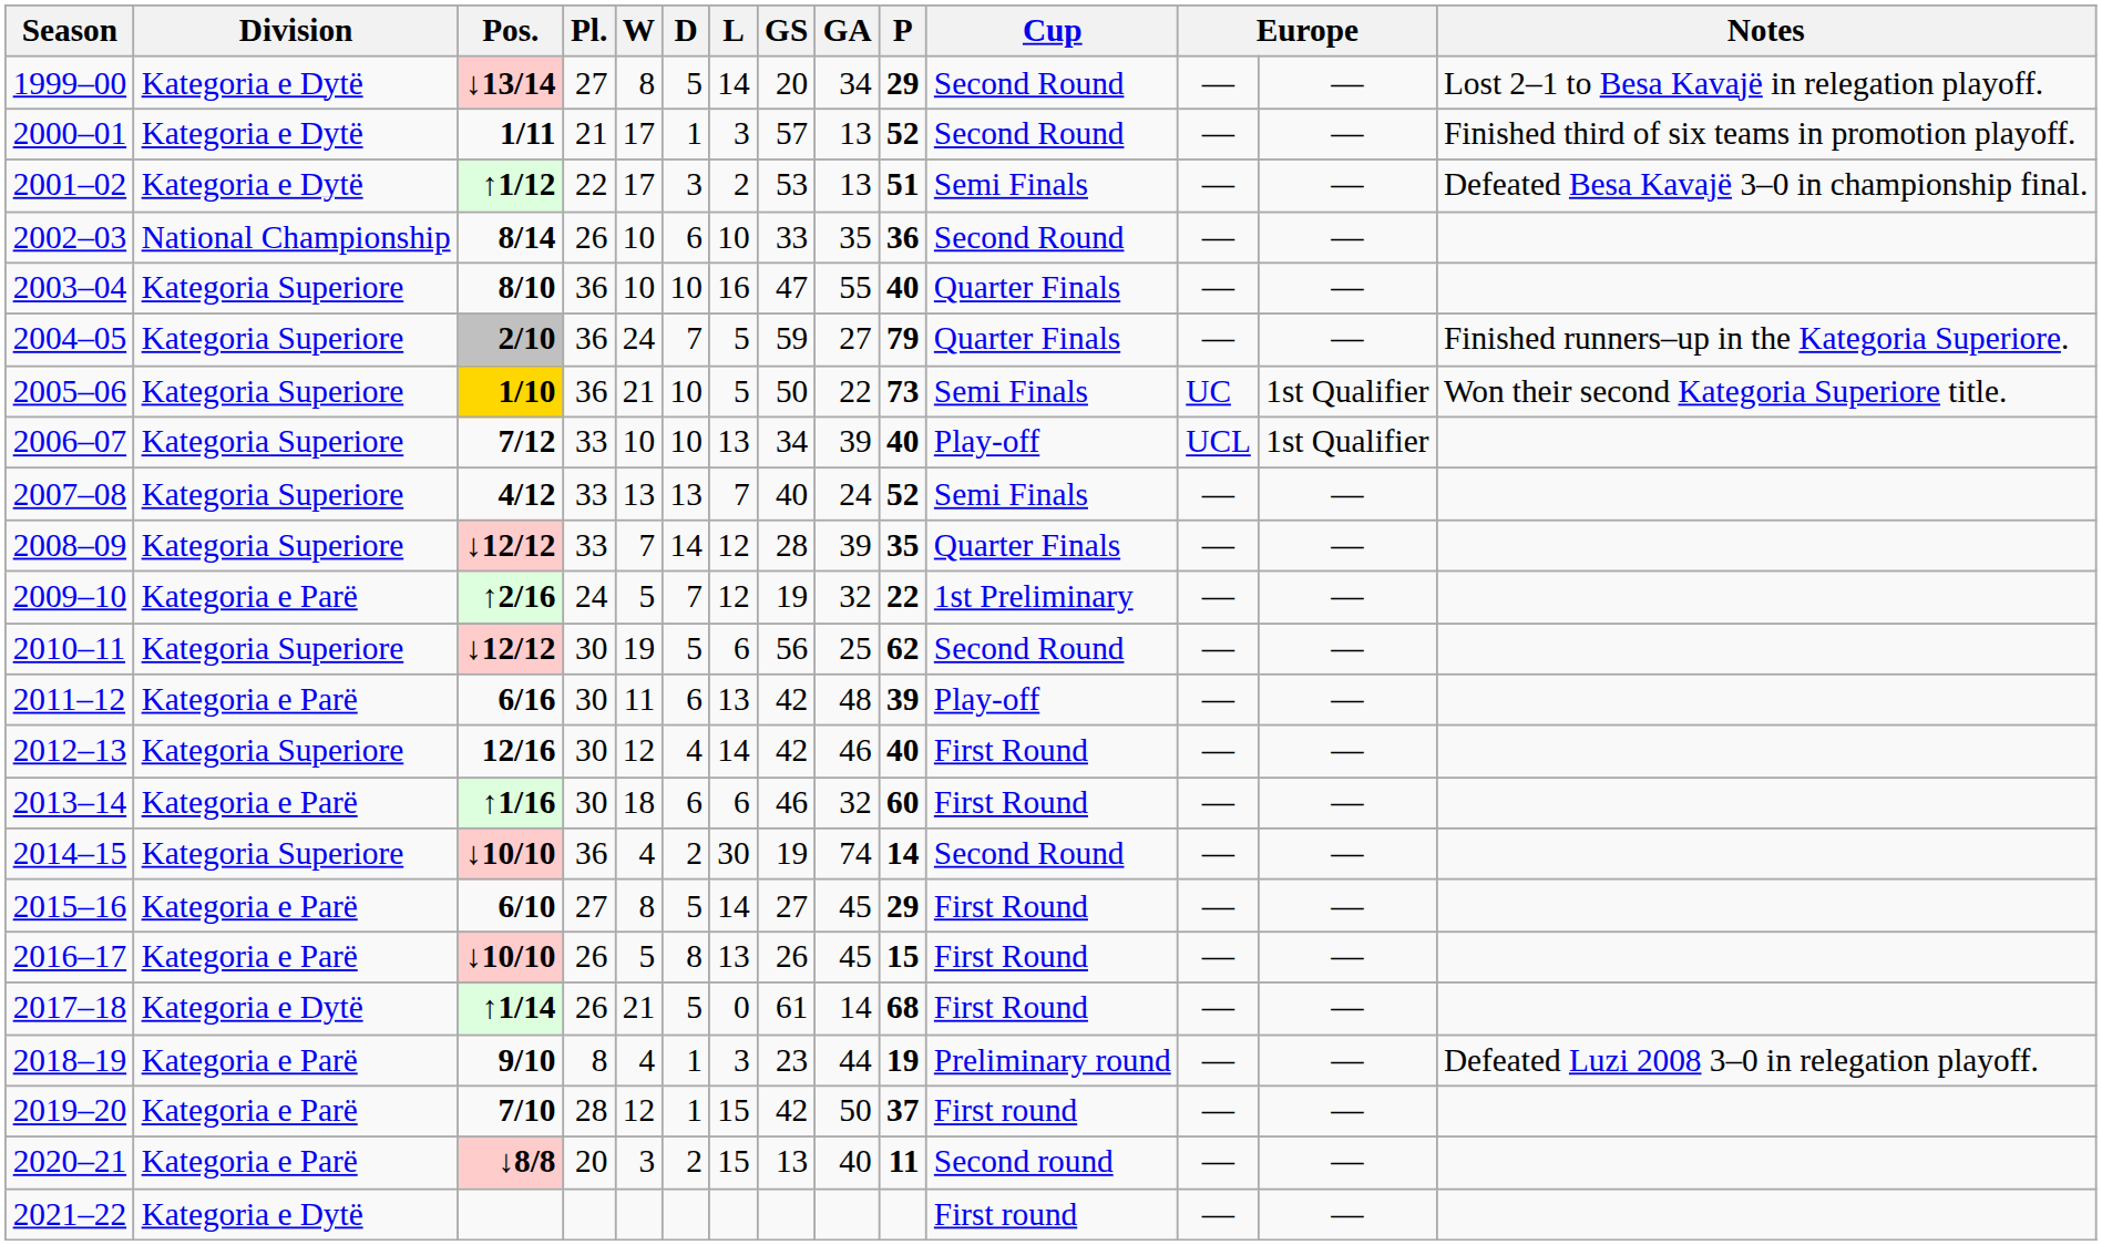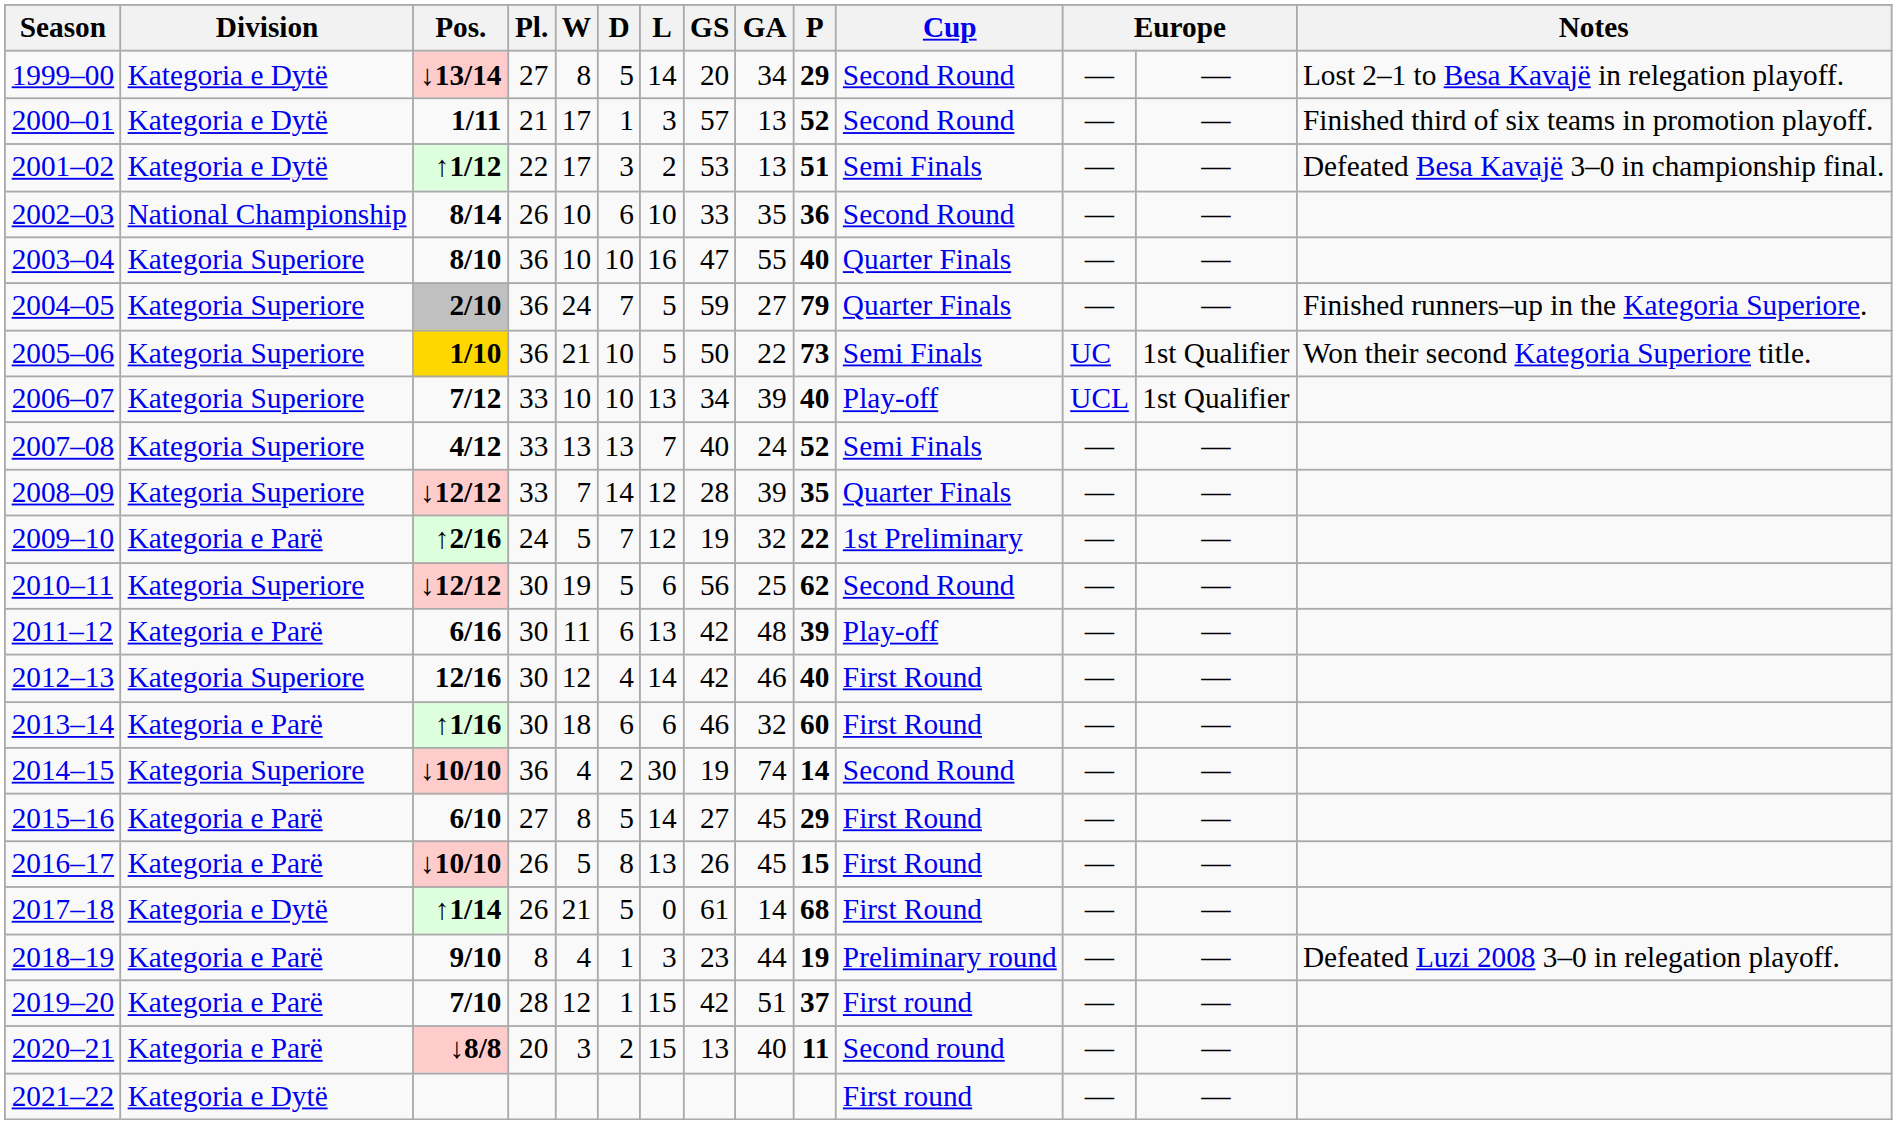2019–20 | GA: 50 -> 51
